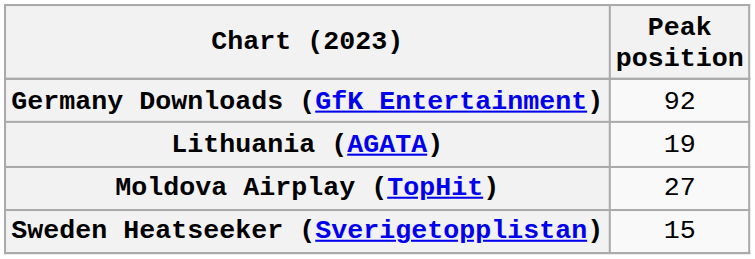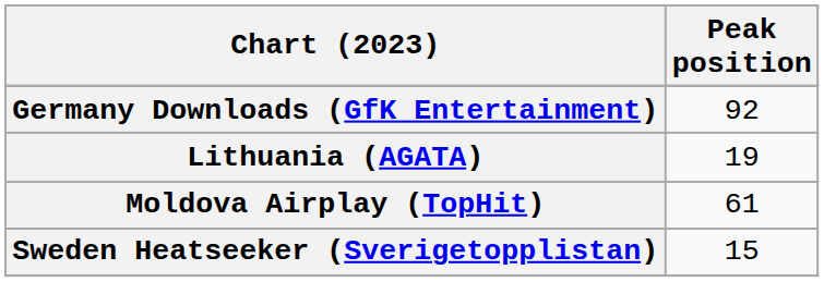Moldova Airplay (TopHit) | Peak position: 27 -> 61
